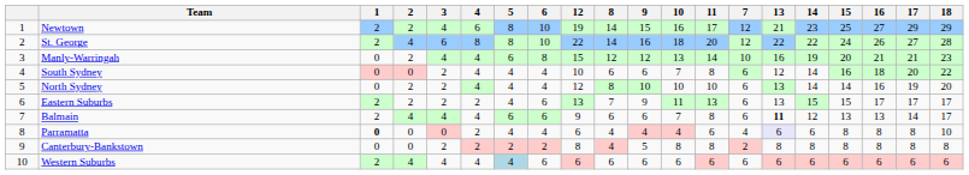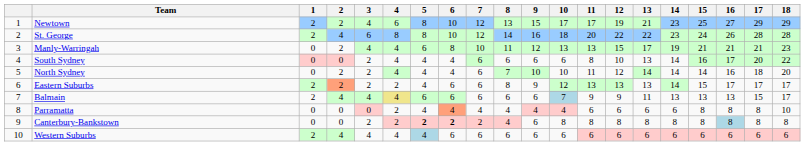columns swapped: 7 <-> 12
Newtown | 8: 14 -> 13
Newtown | 10: 16 -> 17
St. George | 14: 22 -> 23
St. George | 17: 27 -> 28
Manly-Warringah | 8: 12 -> 11
Manly-Warringah | 11: 14 -> 13
Manly-Warringah | 13: 16 -> 17
Manly-Warringah | 15: 20 -> 21
South Sydney | 10: 7 -> 6
South Sydney | 13: 12 -> 13
South Sydney | 16: 18 -> 17
North Sydney | 8: 8 -> 7
North Sydney | 11: 10 -> 11
North Sydney | 13: 13 -> 14
North Sydney | 17: 19 -> 18
Eastern Suburbs | 2: no background -> lightsalmon background
Eastern Suburbs | 8: 7 -> 8
Eastern Suburbs | 10: 11 -> 12
Eastern Suburbs | 14: 15 -> 14
Balmain | 4: no background -> khaki background
Balmain | 10: no background -> lightblue background
Balmain | 11: 8 -> 9
Balmain | 13: bold -> normal
Balmain | 14: 12 -> 13
Balmain | 17: 14 -> 15
Parramatta | 1: bold -> normal
Parramatta | 6: no background -> lightsalmon background
Parramatta | 13: lavender background -> no background
Canterbury-Bankstown | 5: normal -> bold
Canterbury-Bankstown | 6: normal -> bold
Canterbury-Bankstown | 9: 5 -> 6
Canterbury-Bankstown | 16: no background -> lightblue background
